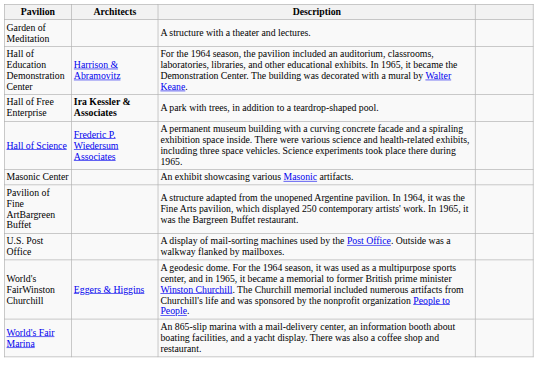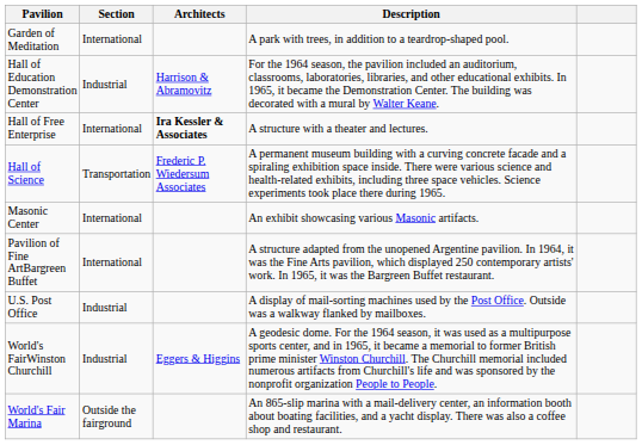+ column: Section | International | Industrial | International | Transportation | International | International | Industrial | Industrial | Outside the fairground
Garden of Meditation | Description: A structure with a theater and lectures. -> A park with trees, in addition to a teardrop-shaped pool.
Hall of Free Enterprise | Description: A park with trees, in addition to a teardrop-shaped pool. -> A structure with a theater and lectures.
